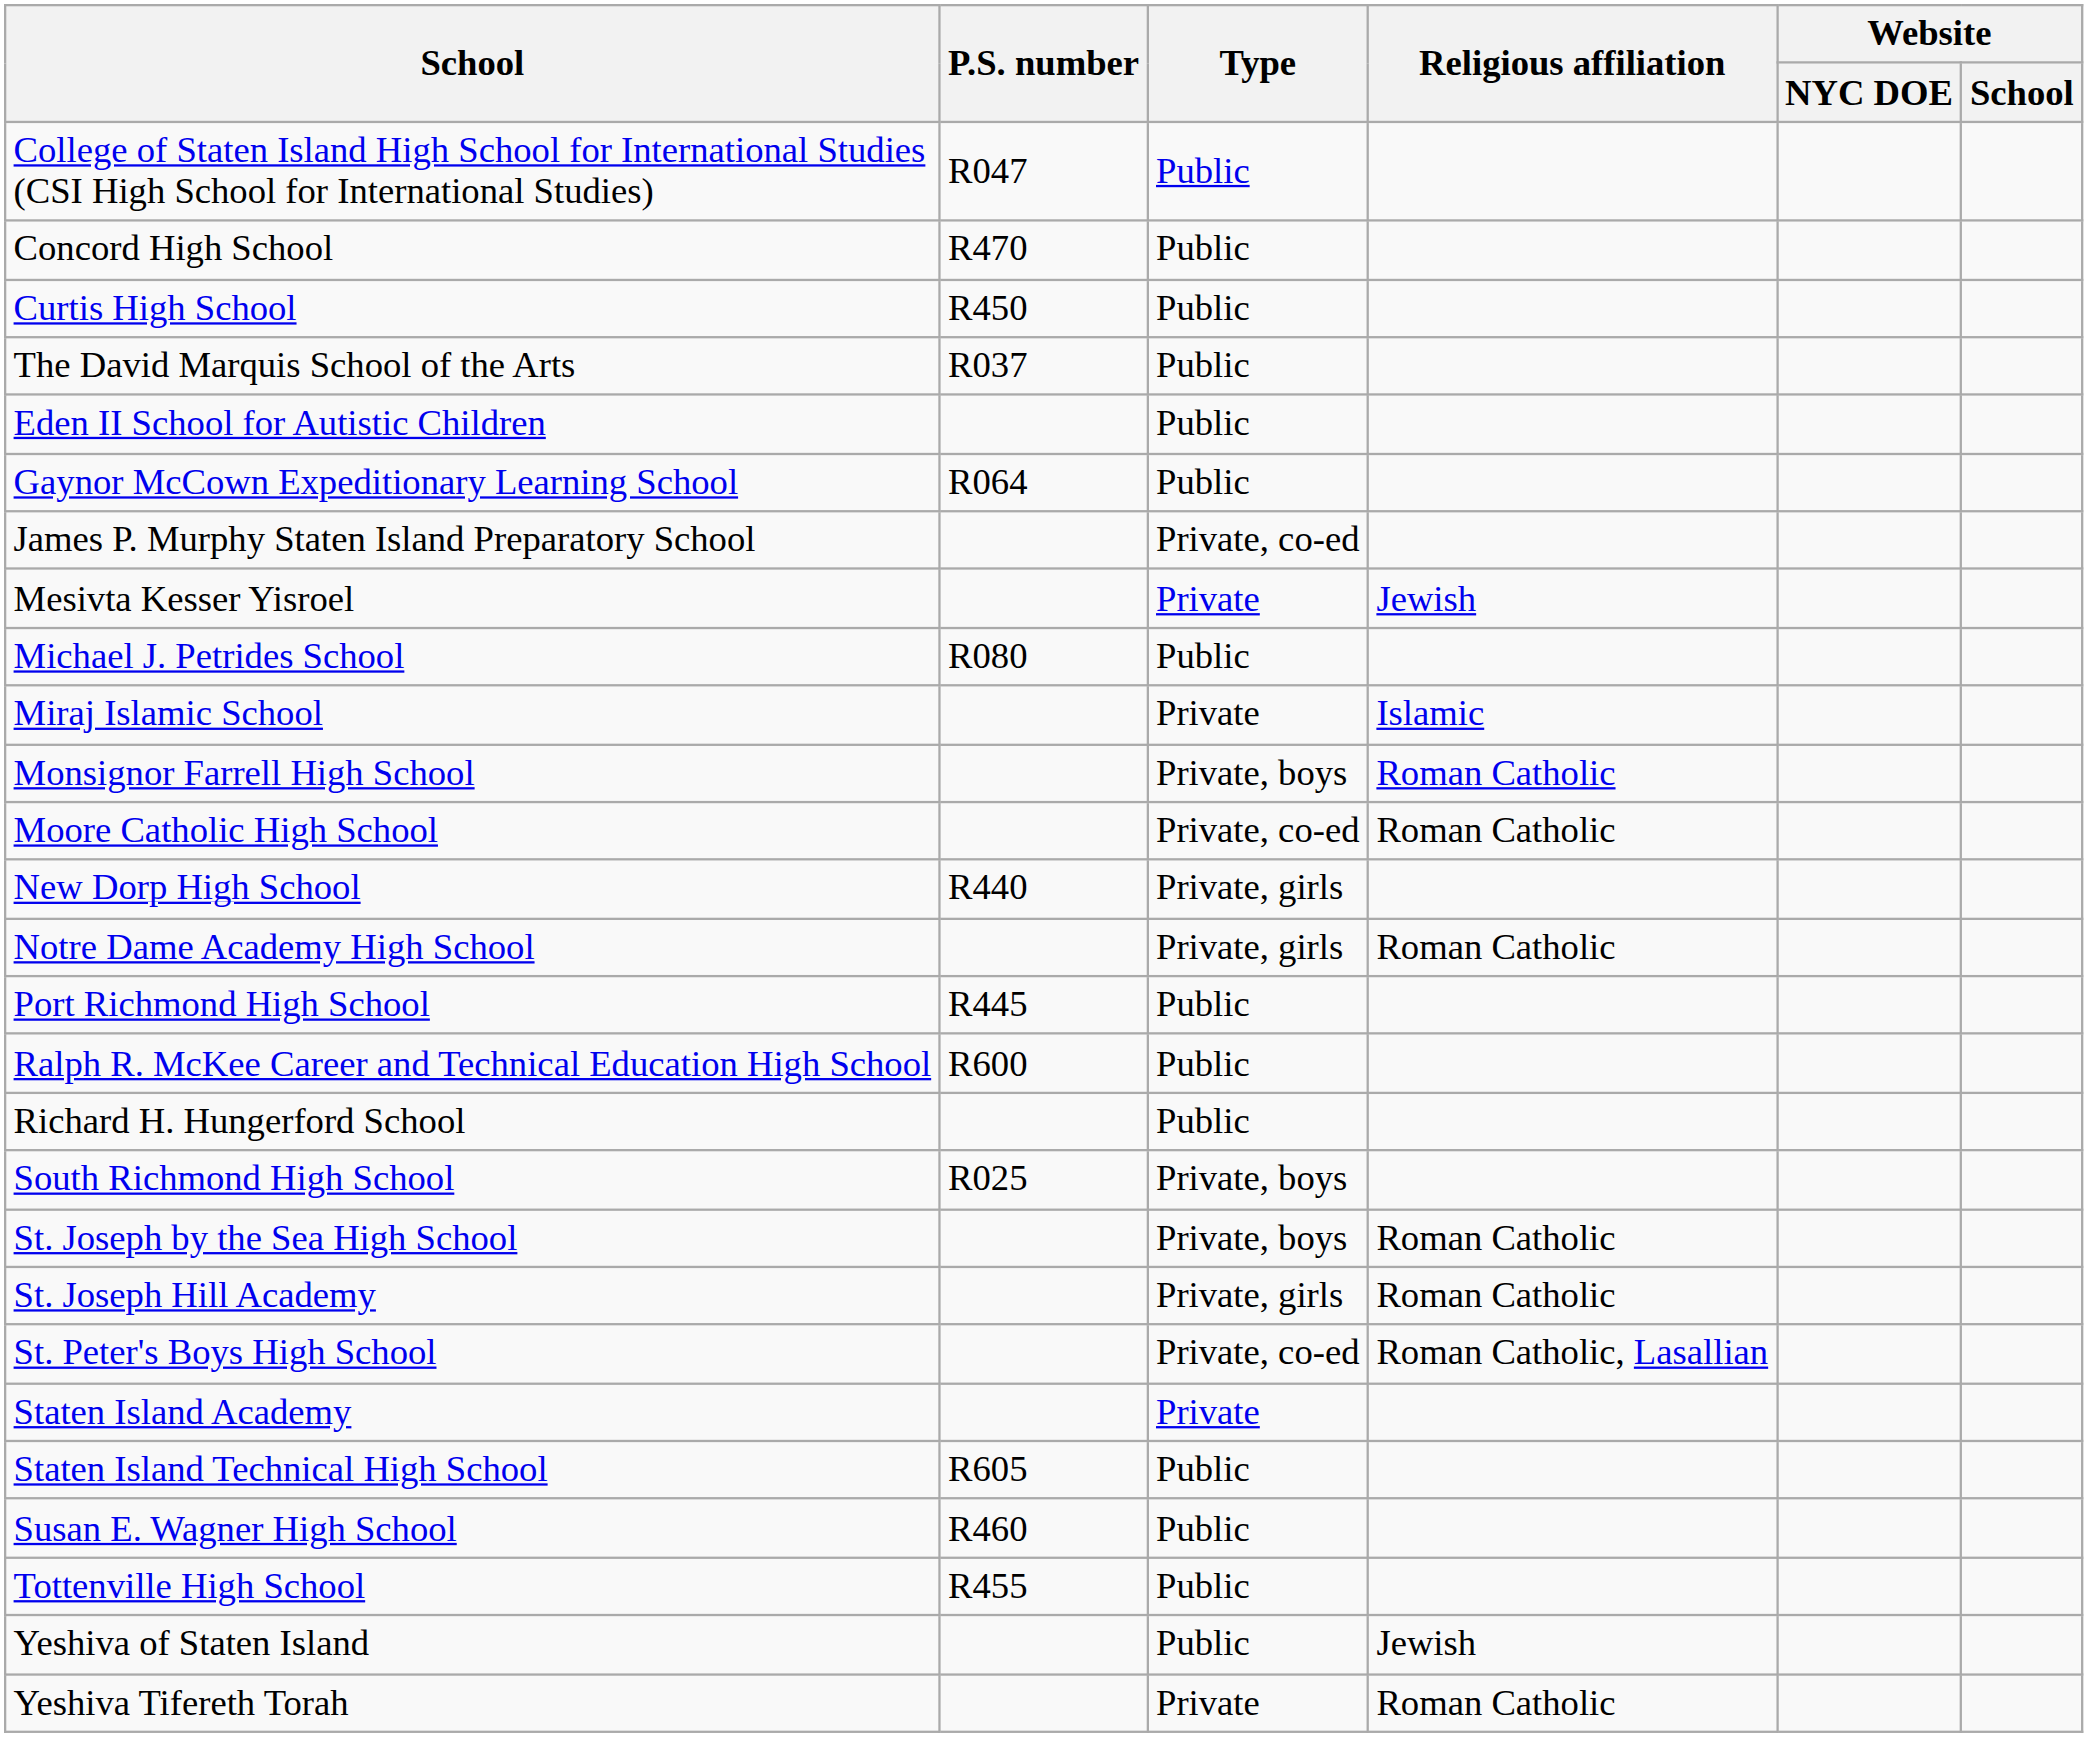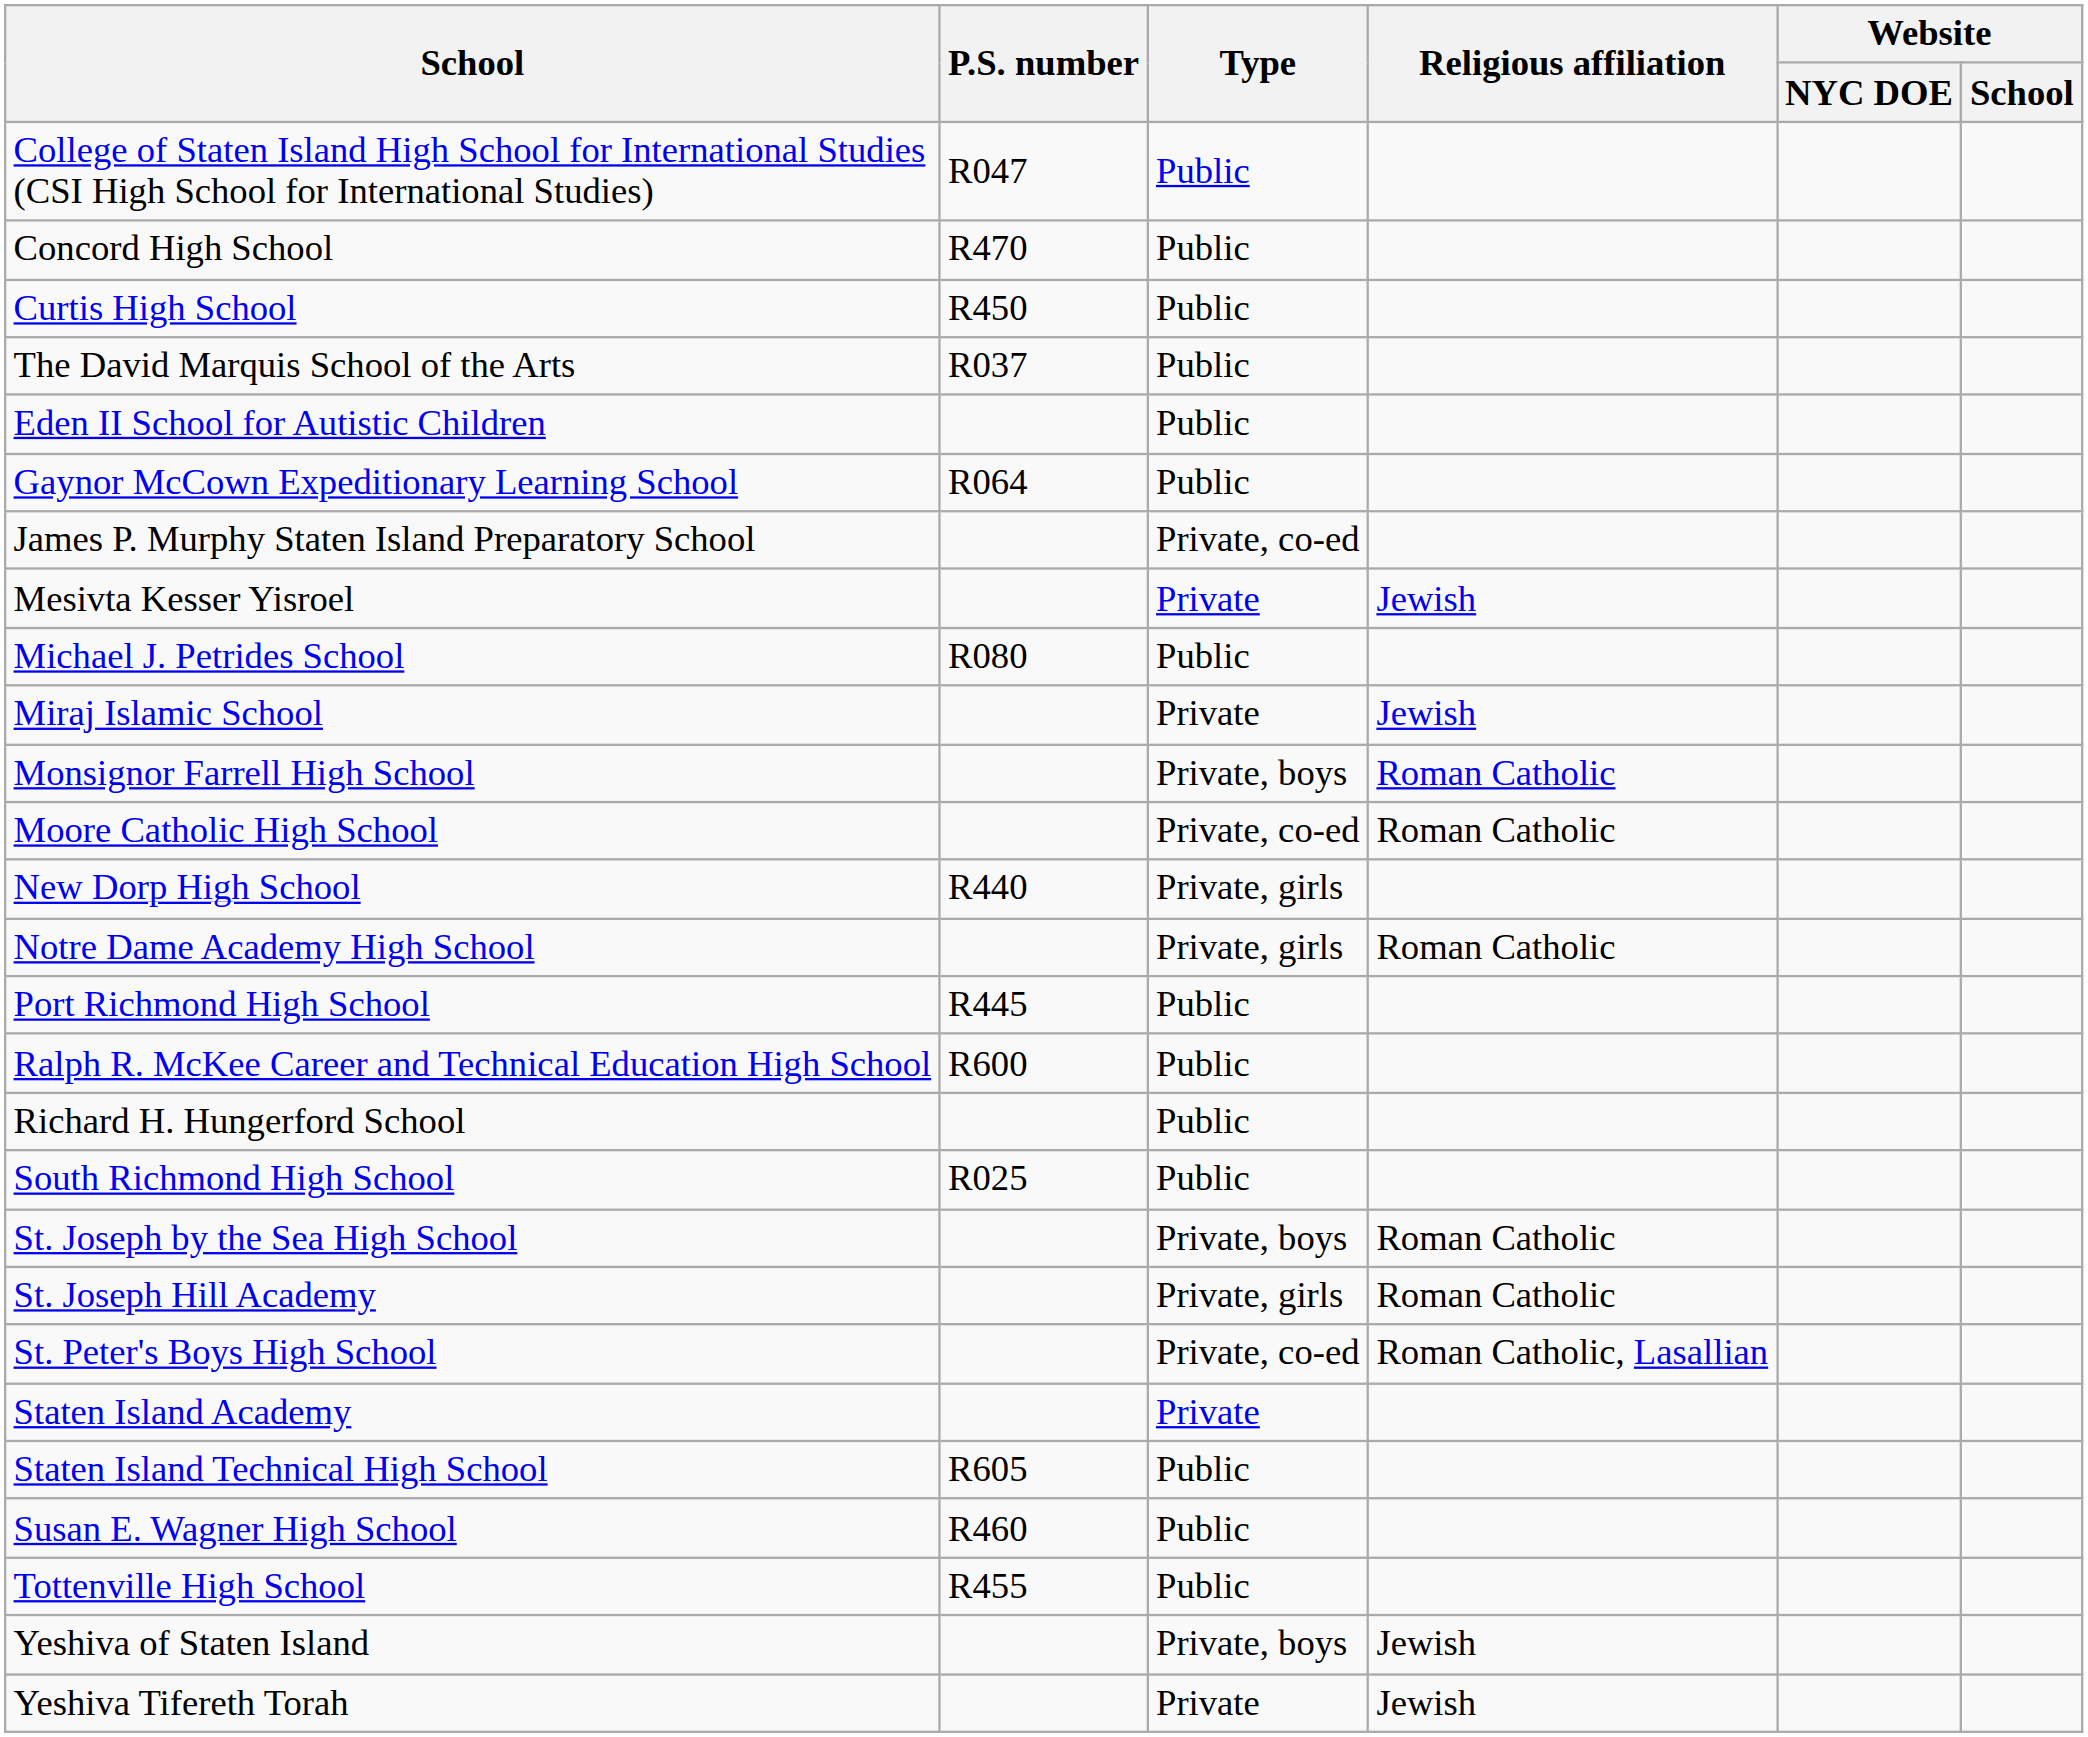Miraj Islamic School | Religious affiliation: Islamic -> Jewish
South Richmond High School | Type: Private, boys -> Public
Yeshiva of Staten Island | Type: Public -> Private, boys
Yeshiva Tifereth Torah | Religious affiliation: Roman Catholic -> Jewish
